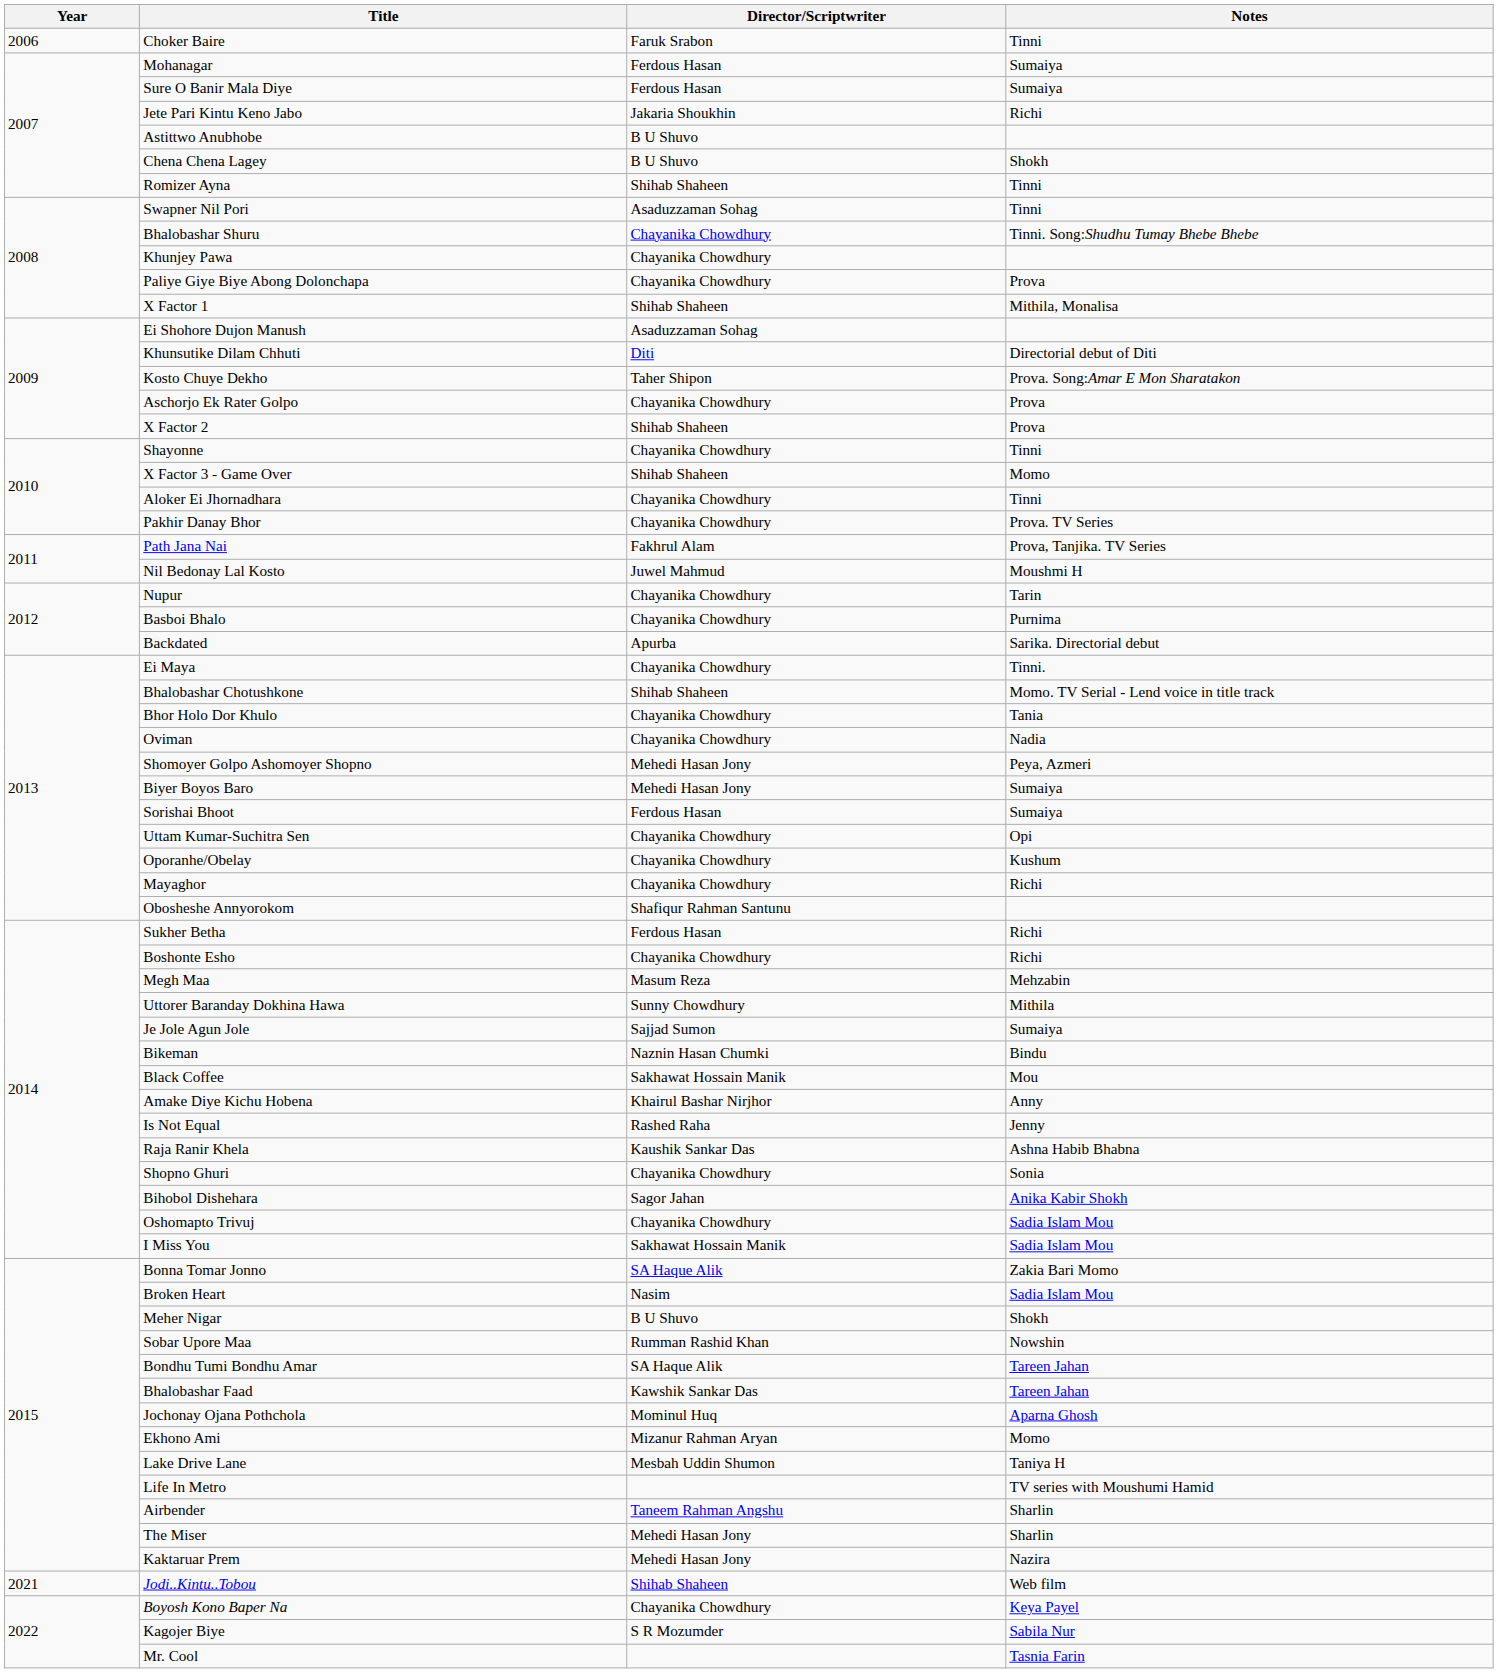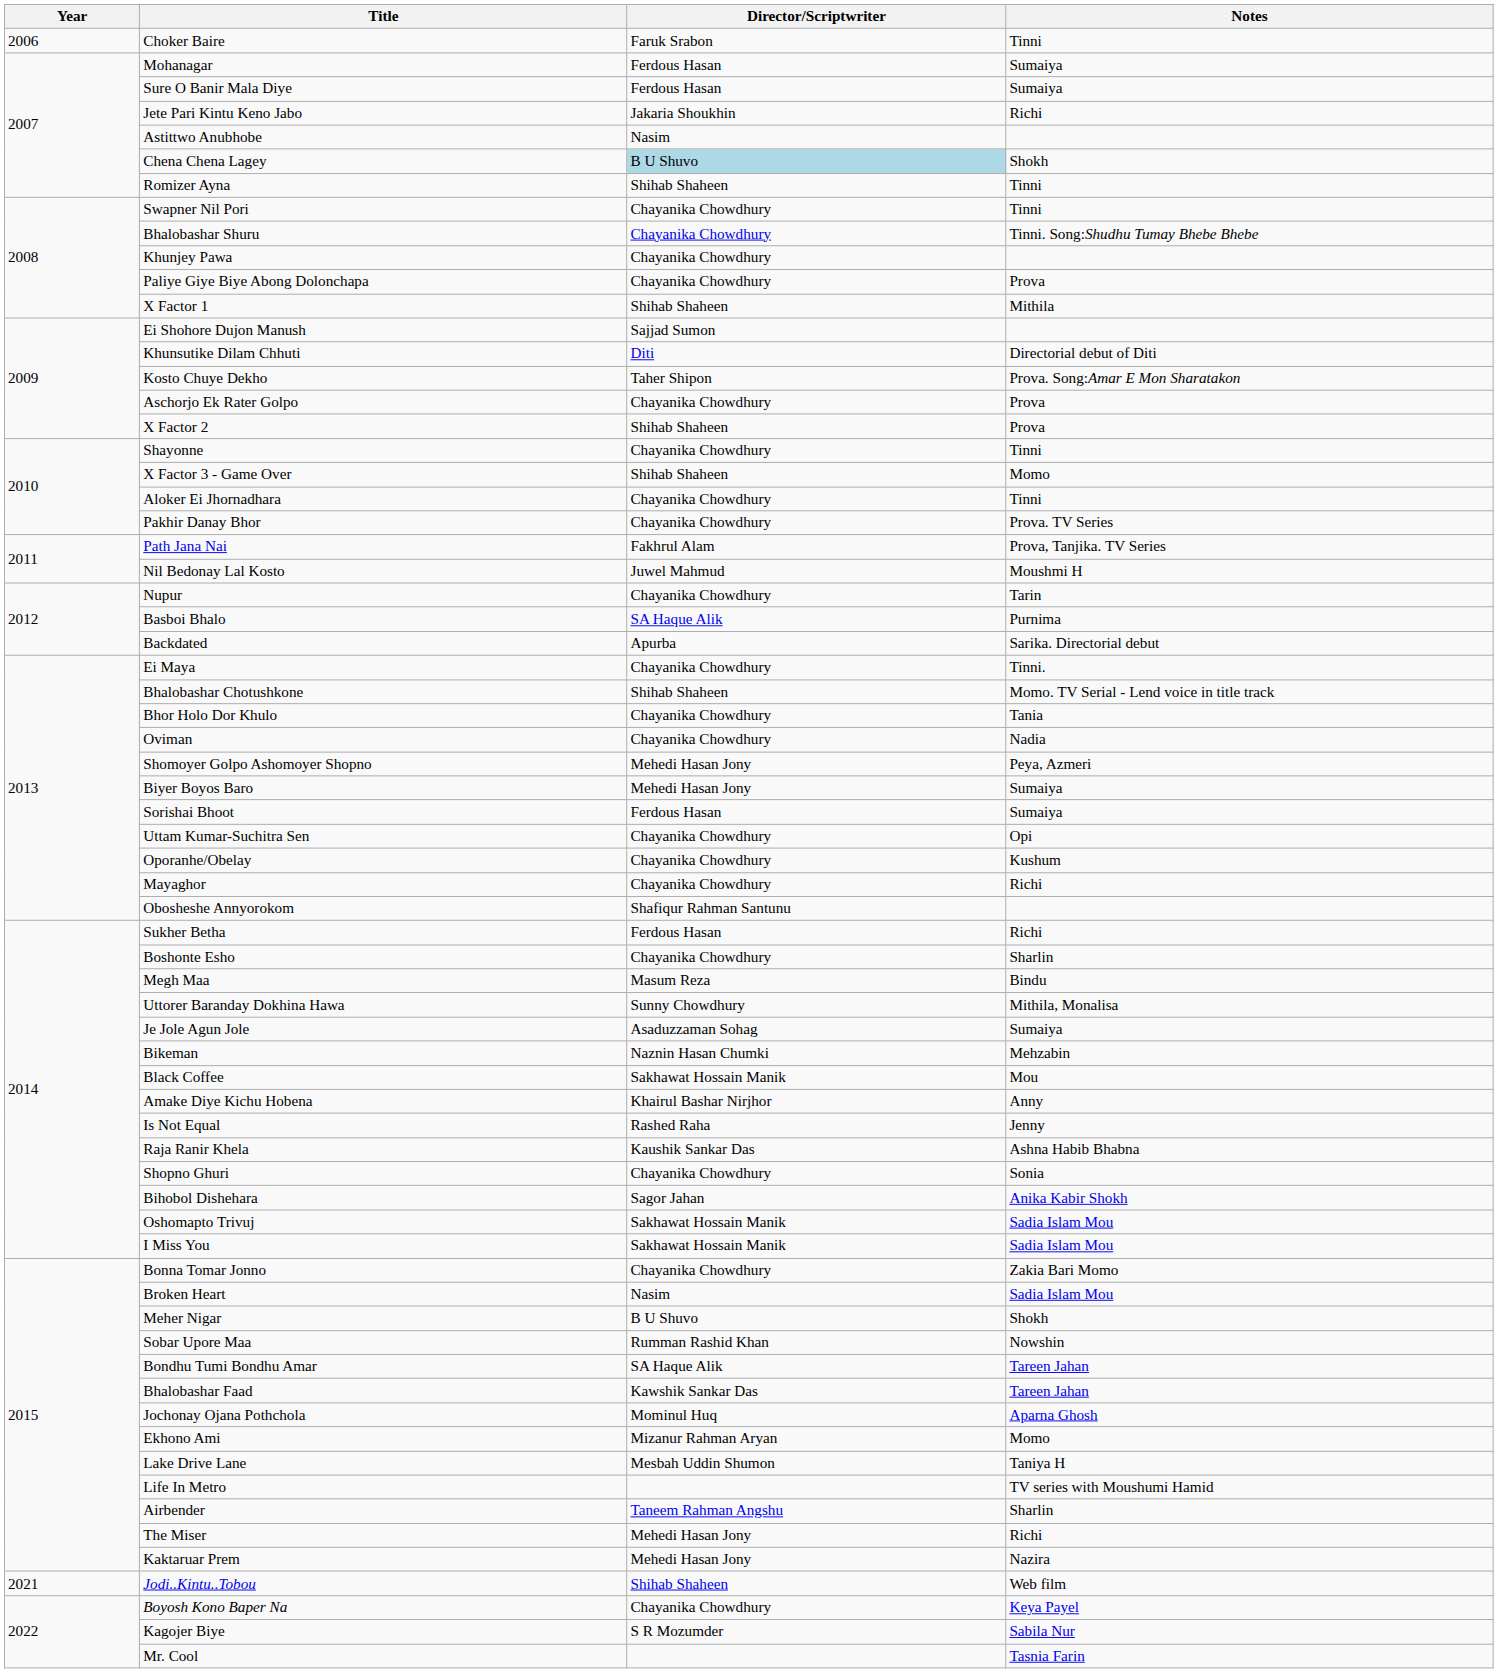Astittwo Anubhobe | Director/Scriptwriter: B U Shuvo -> Nasim
Chena Chena Lagey | Director/Scriptwriter: no background -> lightblue background
Swapner Nil Pori | Director/Scriptwriter: Asaduzzaman Sohag -> Chayanika Chowdhury
X Factor 1 | Notes: Mithila, Monalisa -> Mithila
Ei Shohore Dujon Manush | Director/Scriptwriter: Asaduzzaman Sohag -> Sajjad Sumon
Basboi Bhalo | Director/Scriptwriter: Chayanika Chowdhury -> SA Haque Alik
Boshonte Esho | Notes: Richi -> Sharlin
Megh Maa | Notes: Mehzabin -> Bindu
Uttorer Baranday Dokhina Hawa | Notes: Mithila -> Mithila, Monalisa
Je Jole Agun Jole | Director/Scriptwriter: Sajjad Sumon -> Asaduzzaman Sohag
Bikeman | Notes: Bindu -> Mehzabin
Oshomapto Trivuj | Director/Scriptwriter: Chayanika Chowdhury -> Sakhawat Hossain Manik
Bonna Tomar Jonno | Director/Scriptwriter: SA Haque Alik -> Chayanika Chowdhury
The Miser | Notes: Sharlin -> Richi
